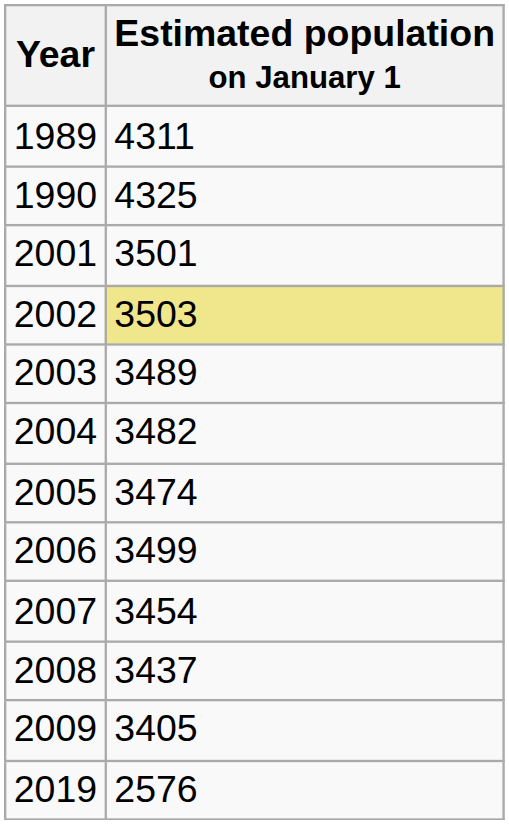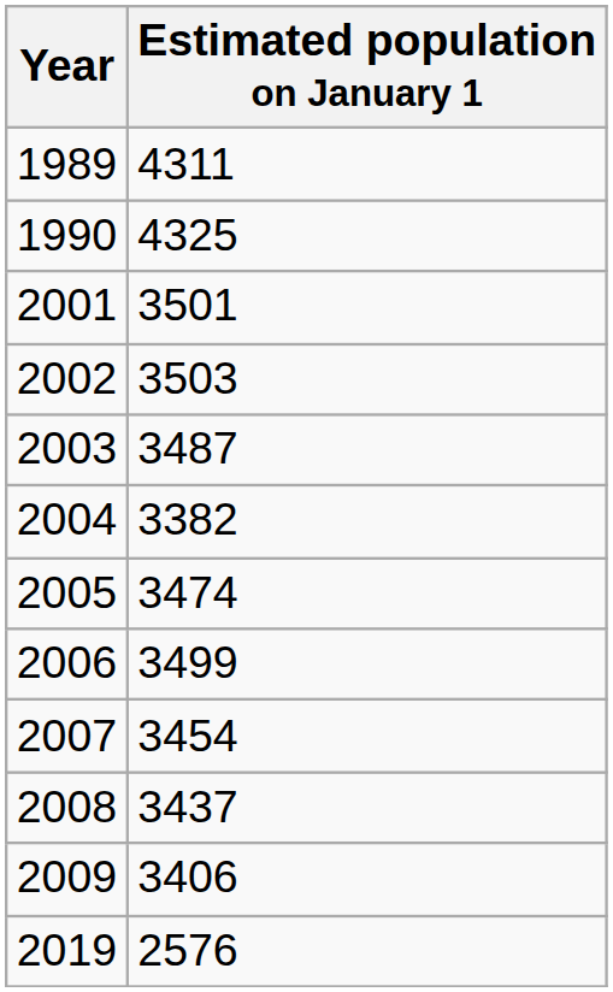2002 | Estimated population on January 1: khaki background -> no background
2003 | Estimated population on January 1: 3489 -> 3487
2004 | Estimated population on January 1: 3482 -> 3382
2009 | Estimated population on January 1: 3405 -> 3406
